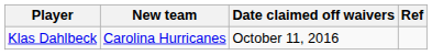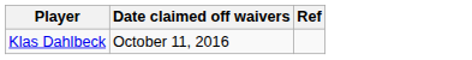- column: New team | Carolina Hurricanes
